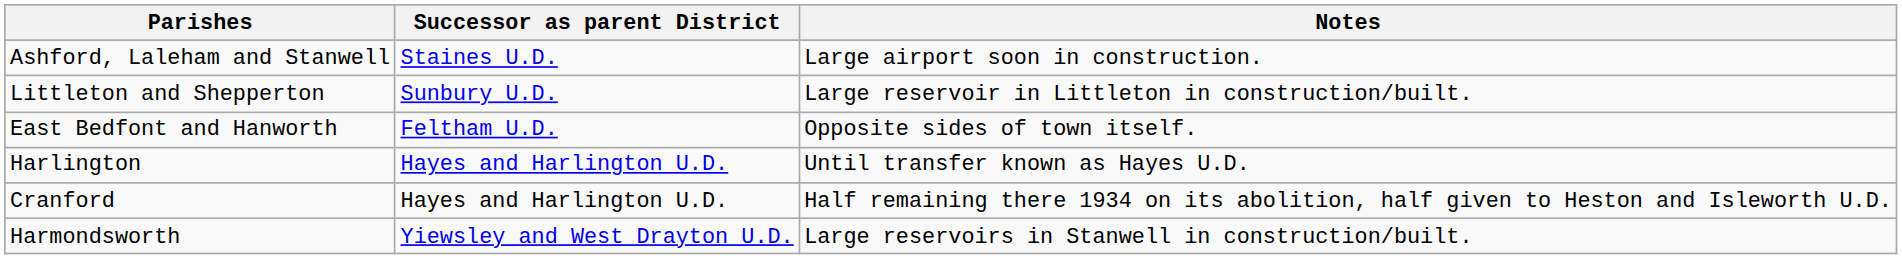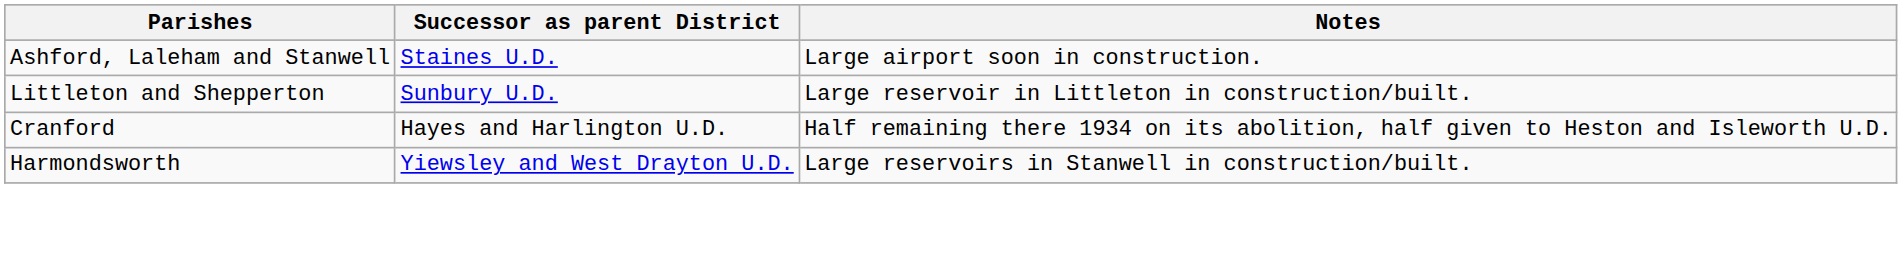- row: East Bedfont and Hanworth | Feltham U.D. | Opposite sides of town itself.
- row: Harlington | Hayes and Harlington U.D. | Until transfer known as Hayes U.D.
